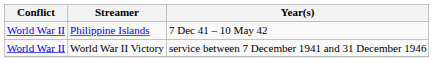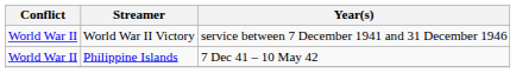rows swapped: Philippine Islands <-> World War II Victory
